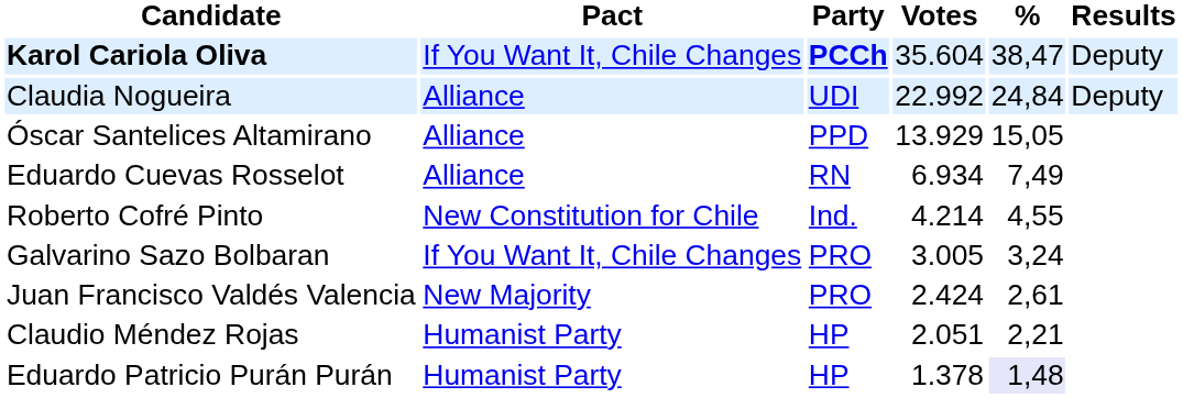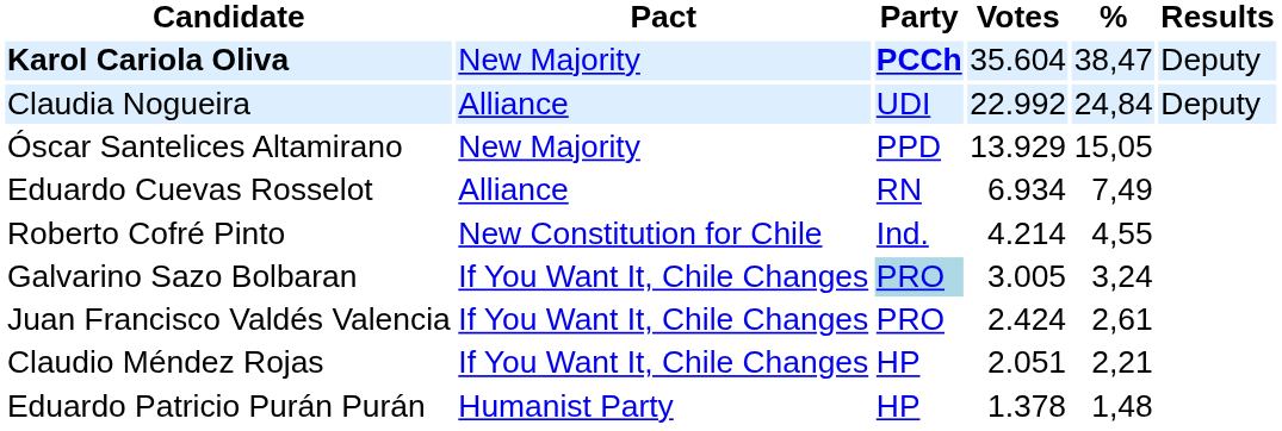Karol Cariola Oliva | Pact: If You Want It, Chile Changes -> New Majority
Óscar Santelices Altamirano | Pact: Alliance -> New Majority
Galvarino Sazo Bolbaran | Party: no background -> lightblue background
Juan Francisco Valdés Valencia | Pact: New Majority -> If You Want It, Chile Changes
Claudio Méndez Rojas | Pact: Humanist Party -> If You Want It, Chile Changes
Eduardo Patricio Purán Purán | %: lavender background -> no background
